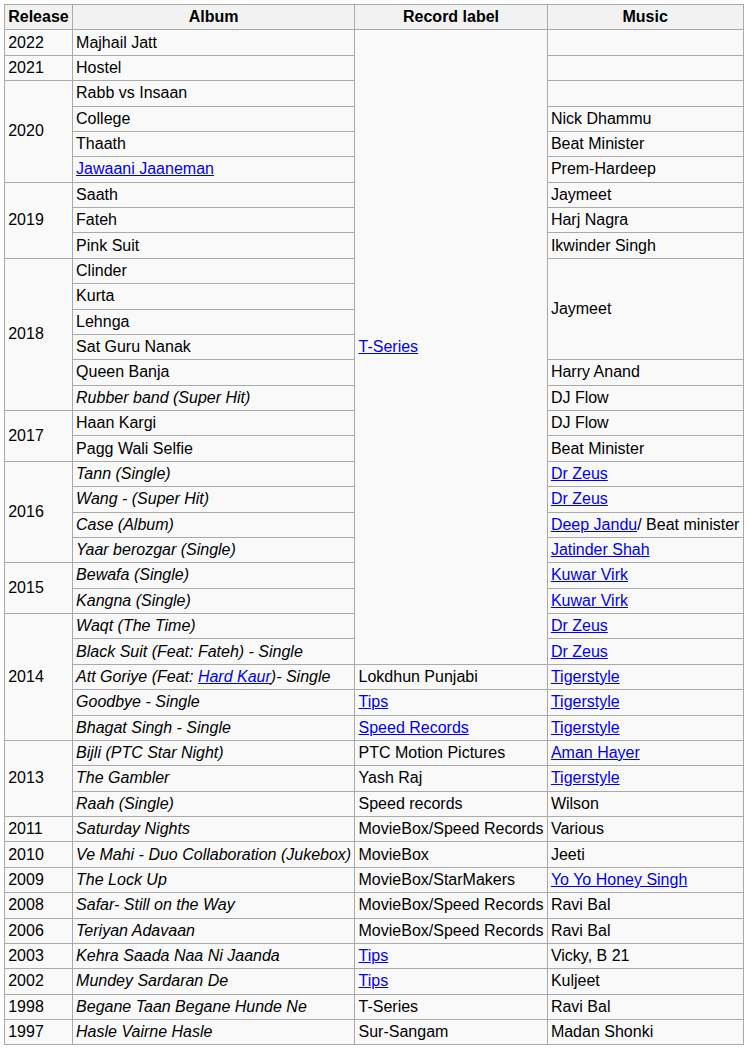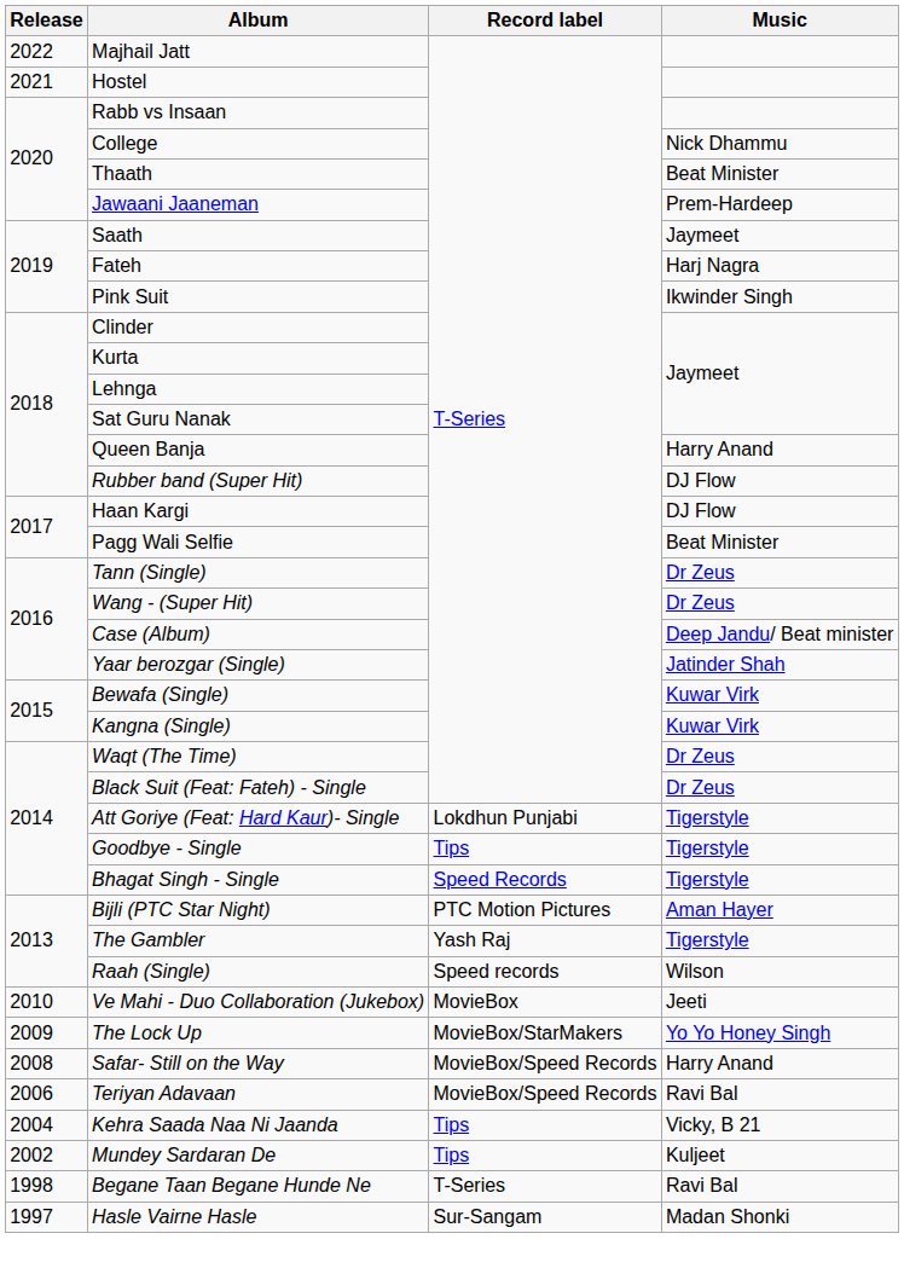- row: 2011 | Saturday Nights | MovieBox/Speed Records | Various
Safar- Still on the Way | Music: Ravi Bal -> Harry Anand
Kehra Saada Naa Ni Jaanda | Release: 2003 -> 2004
